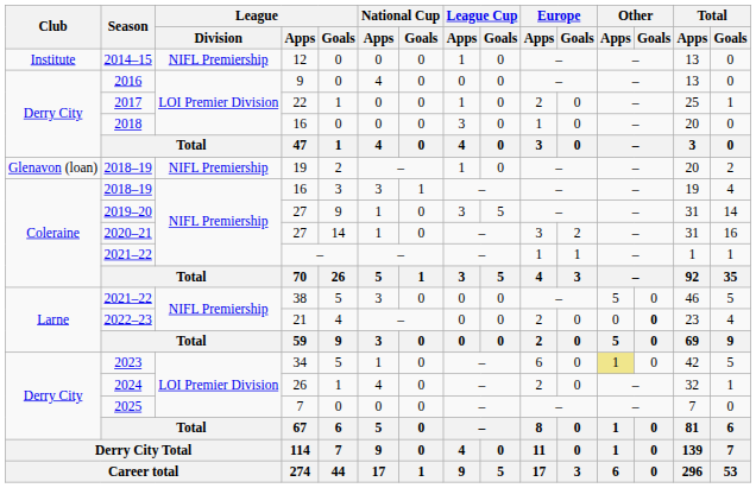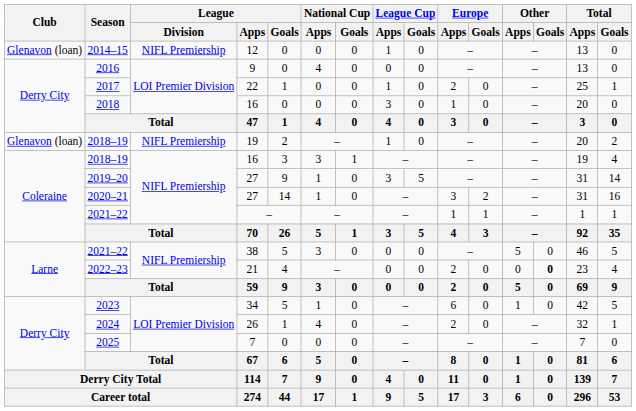2014–15 | Club: Institute -> Glenavon (loan)
2023 | Other / Apps: khaki background -> no background
